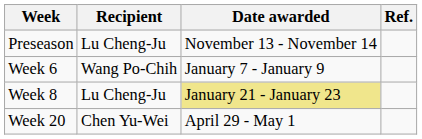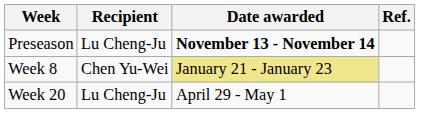Preseason | Date awarded: normal -> bold
- row: Week 6 | Wang Po-Chih | January 7 - January 9
Week 8 | Recipient: Lu Cheng-Ju -> Chen Yu-Wei
Week 20 | Recipient: Chen Yu-Wei -> Lu Cheng-Ju
